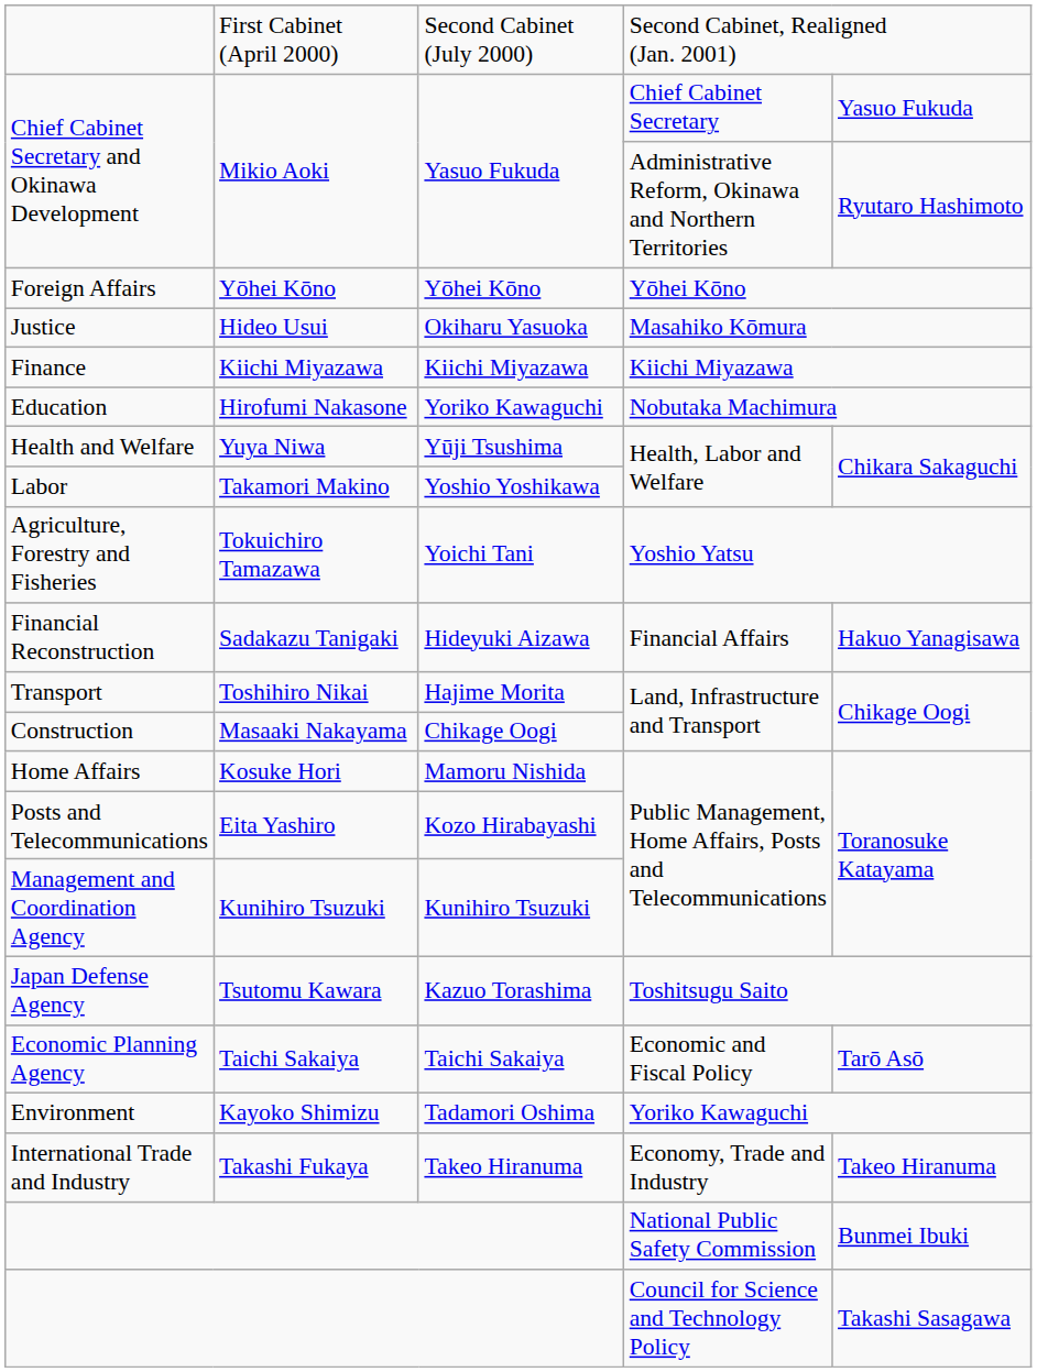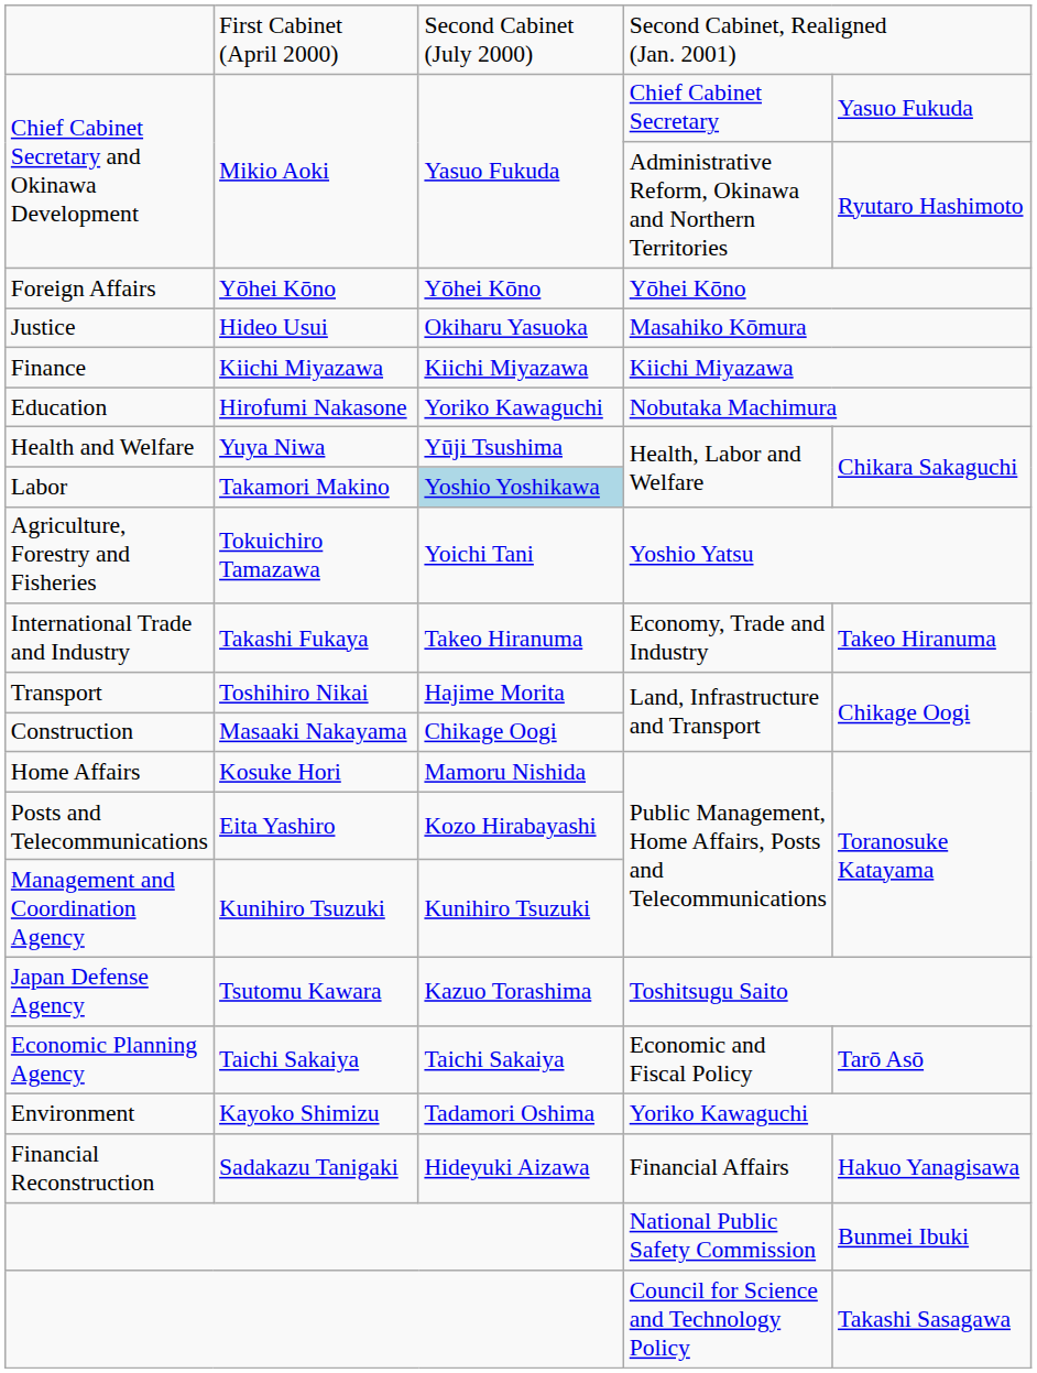Labor | column 3: no background -> lightblue background
rows swapped: International Trade and Industry <-> Financial Reconstruction
